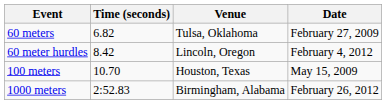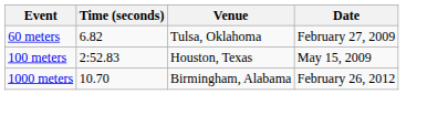- row: 60 meter hurdles | 8.42 | Lincoln, Oregon | February 4, 2012
100 meters | Time (seconds): 10.70 -> 2:52.83
1000 meters | Time (seconds): 2:52.83 -> 10.70
